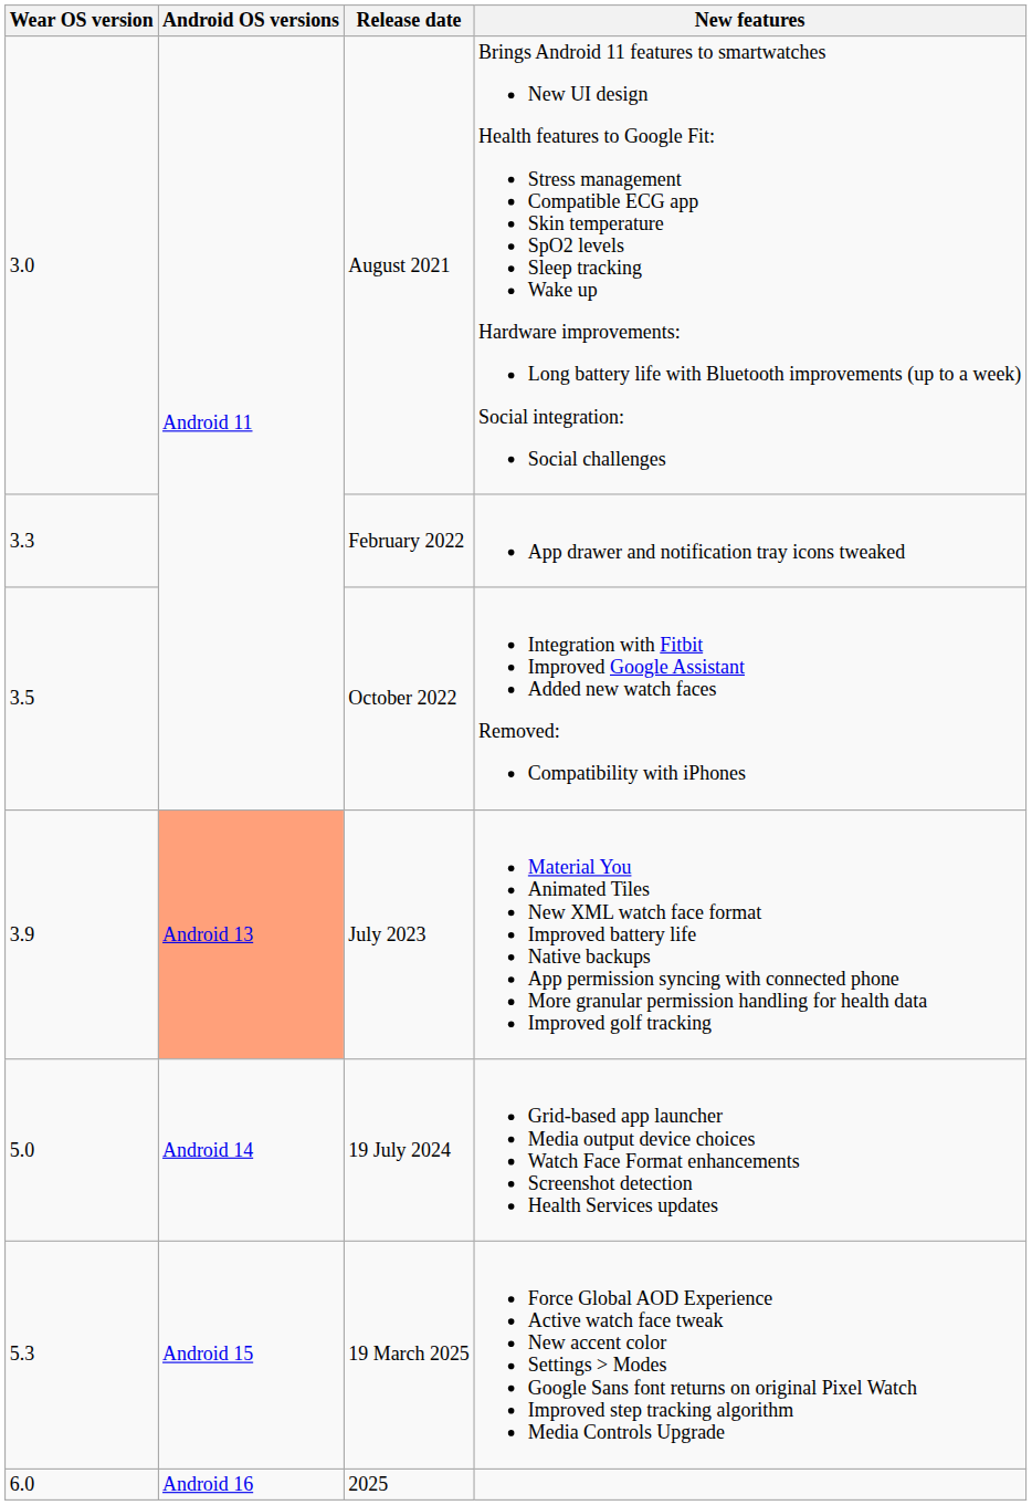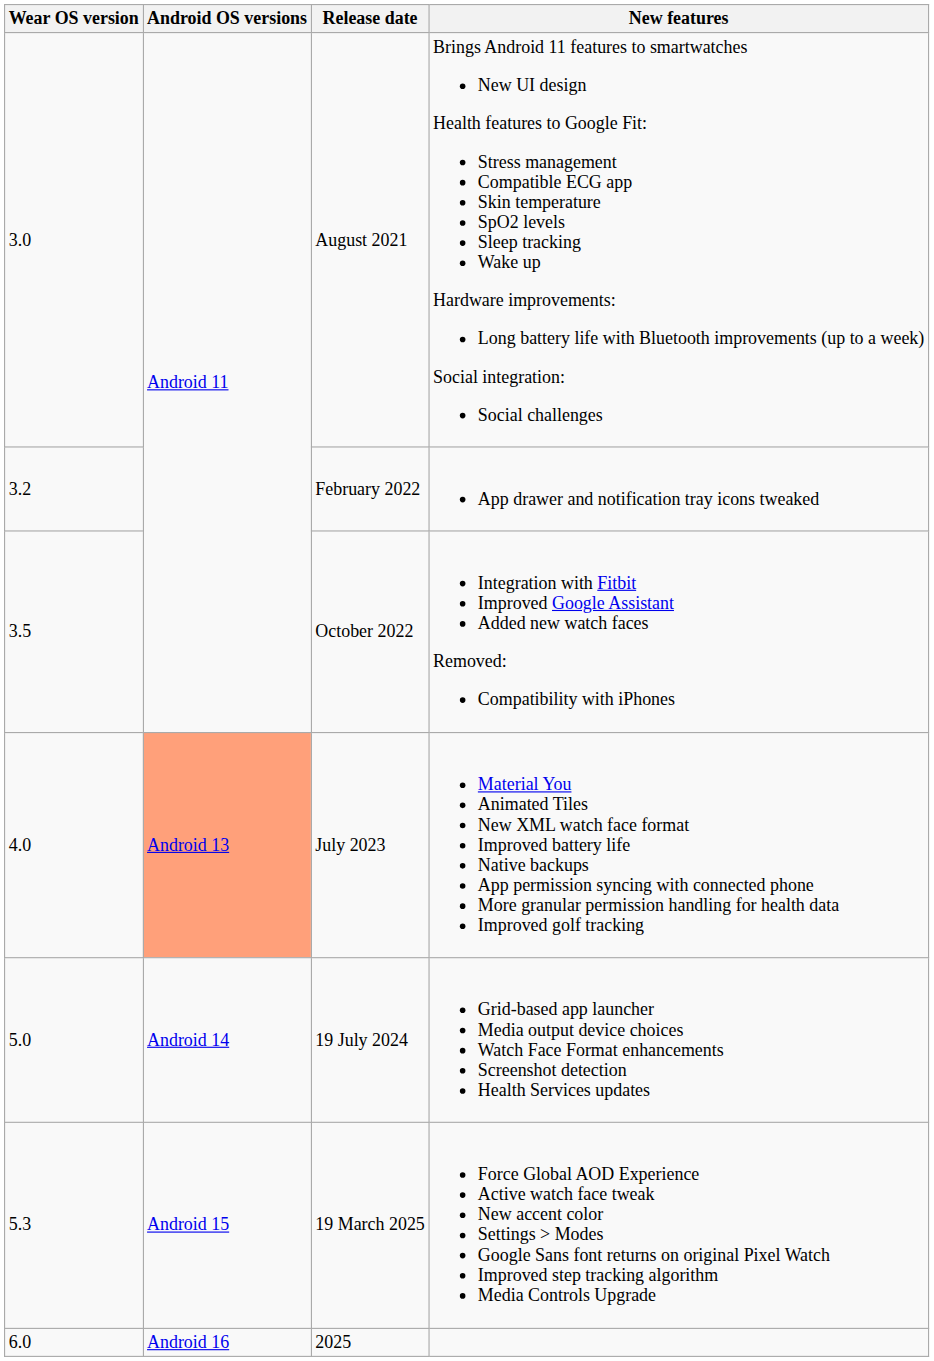February 2022 | Wear OS version: 3.3 -> 3.2
July 2023 | Wear OS version: 3.9 -> 4.0
